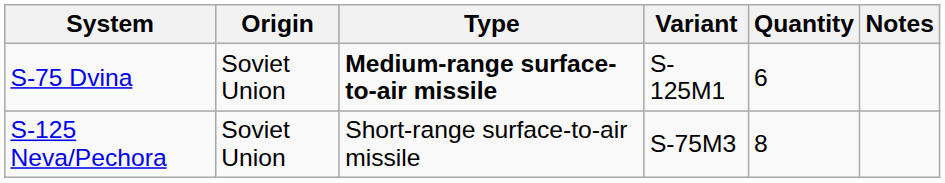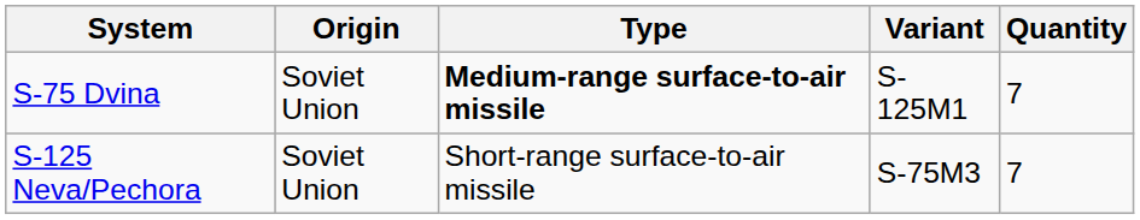- column: Notes
S-75 Dvina | Quantity: 6 -> 7
S-125 Neva/Pechora | Quantity: 8 -> 7
